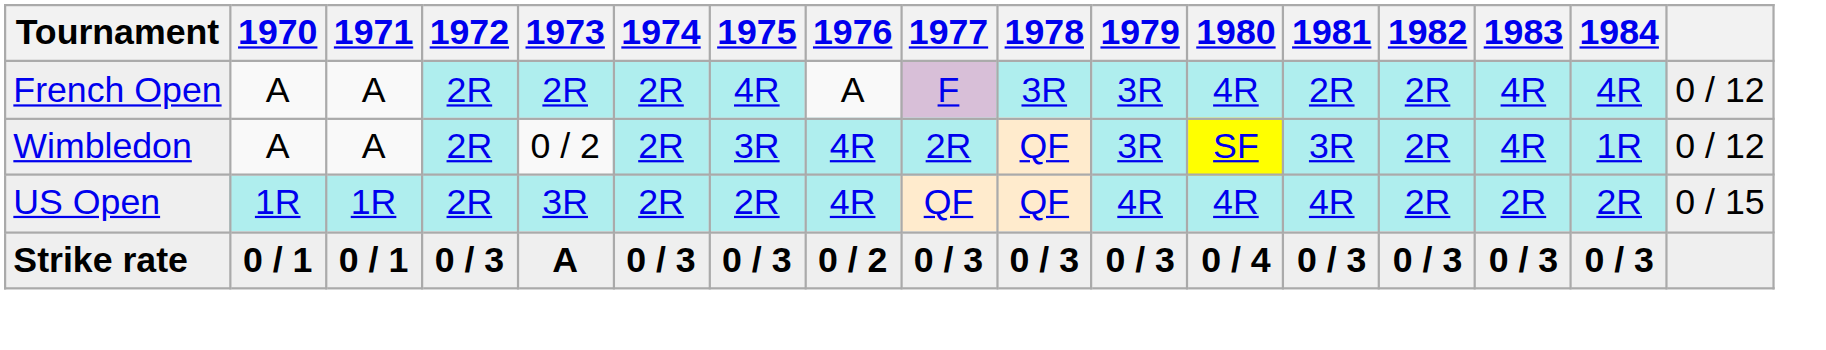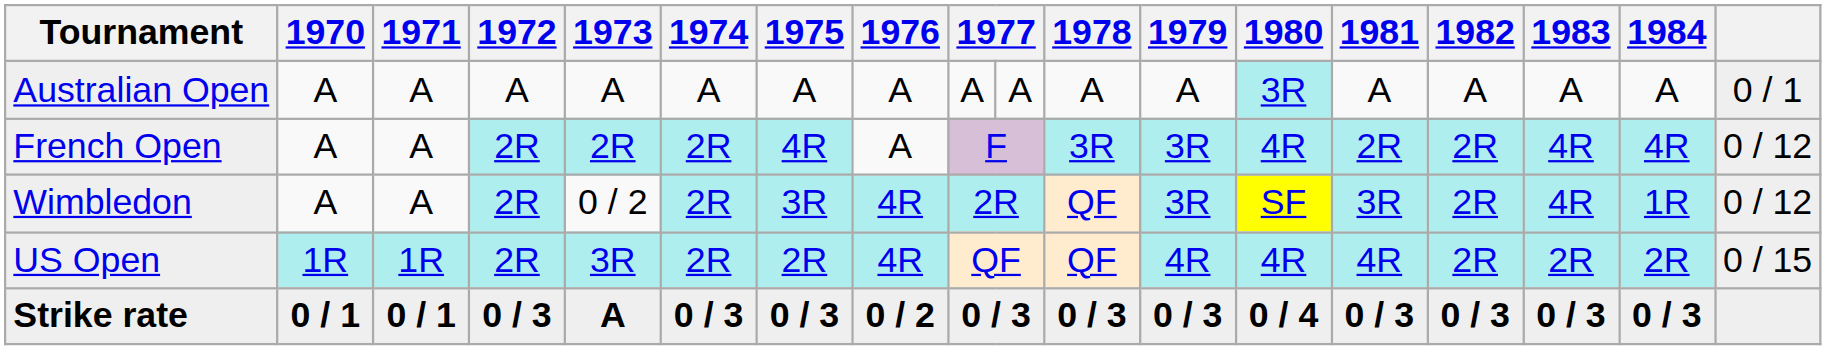+ row: Australian Open | A | A | A | A | A | A | A | A | A | A | A | 3R | A | A | A | A | 0 / 1
